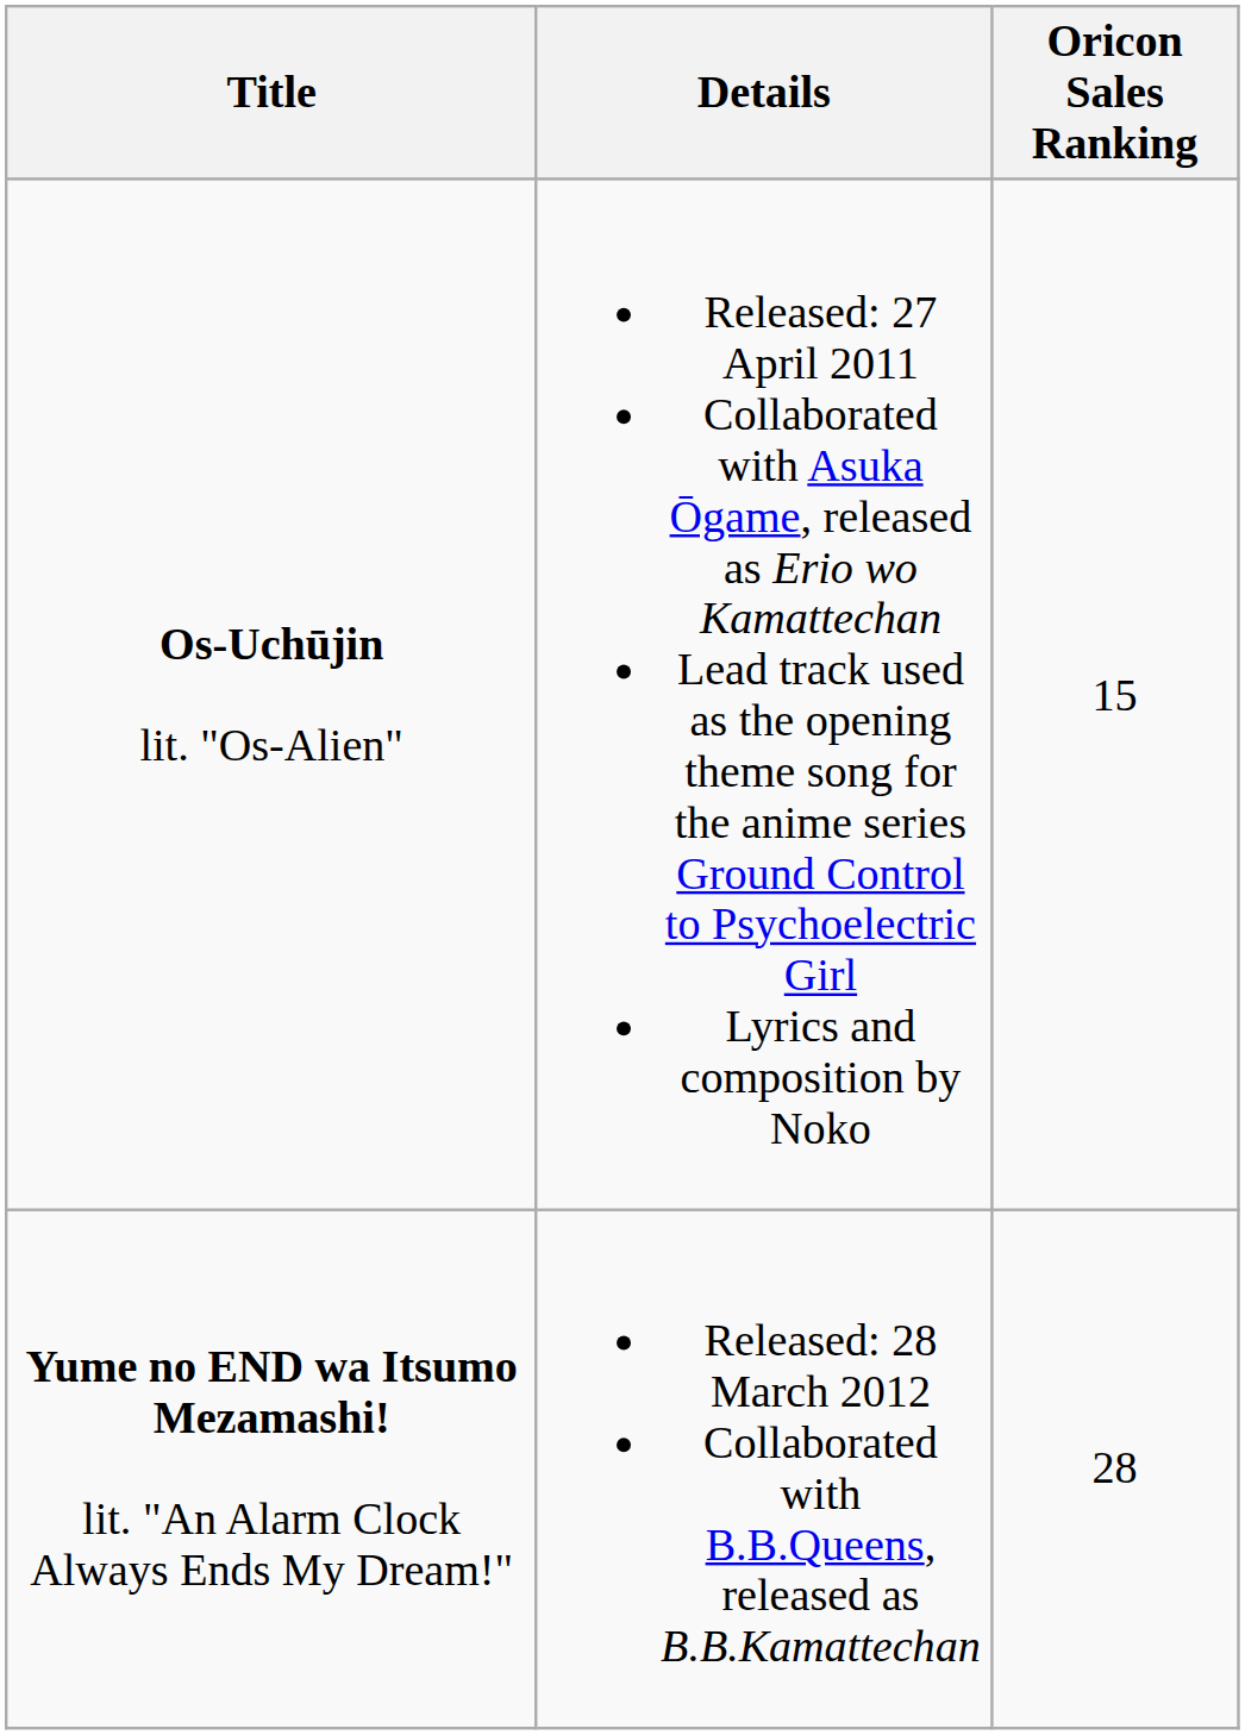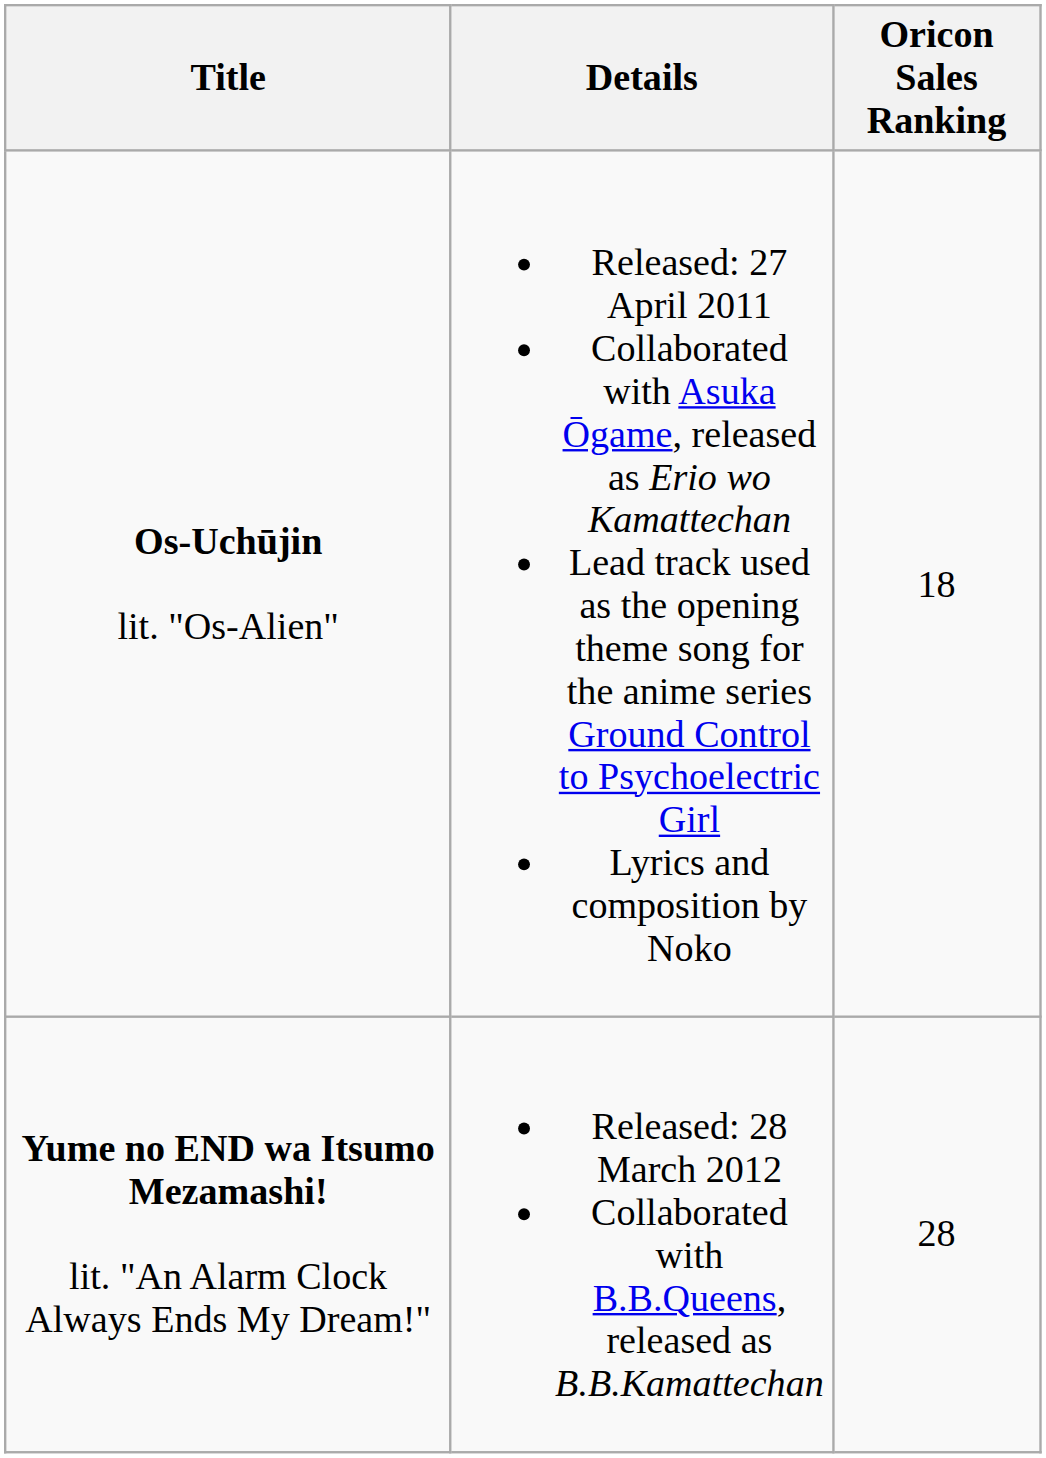Os-Uchūjin lit. "Os-Alien" | Oricon Sales Ranking: 15 -> 18
